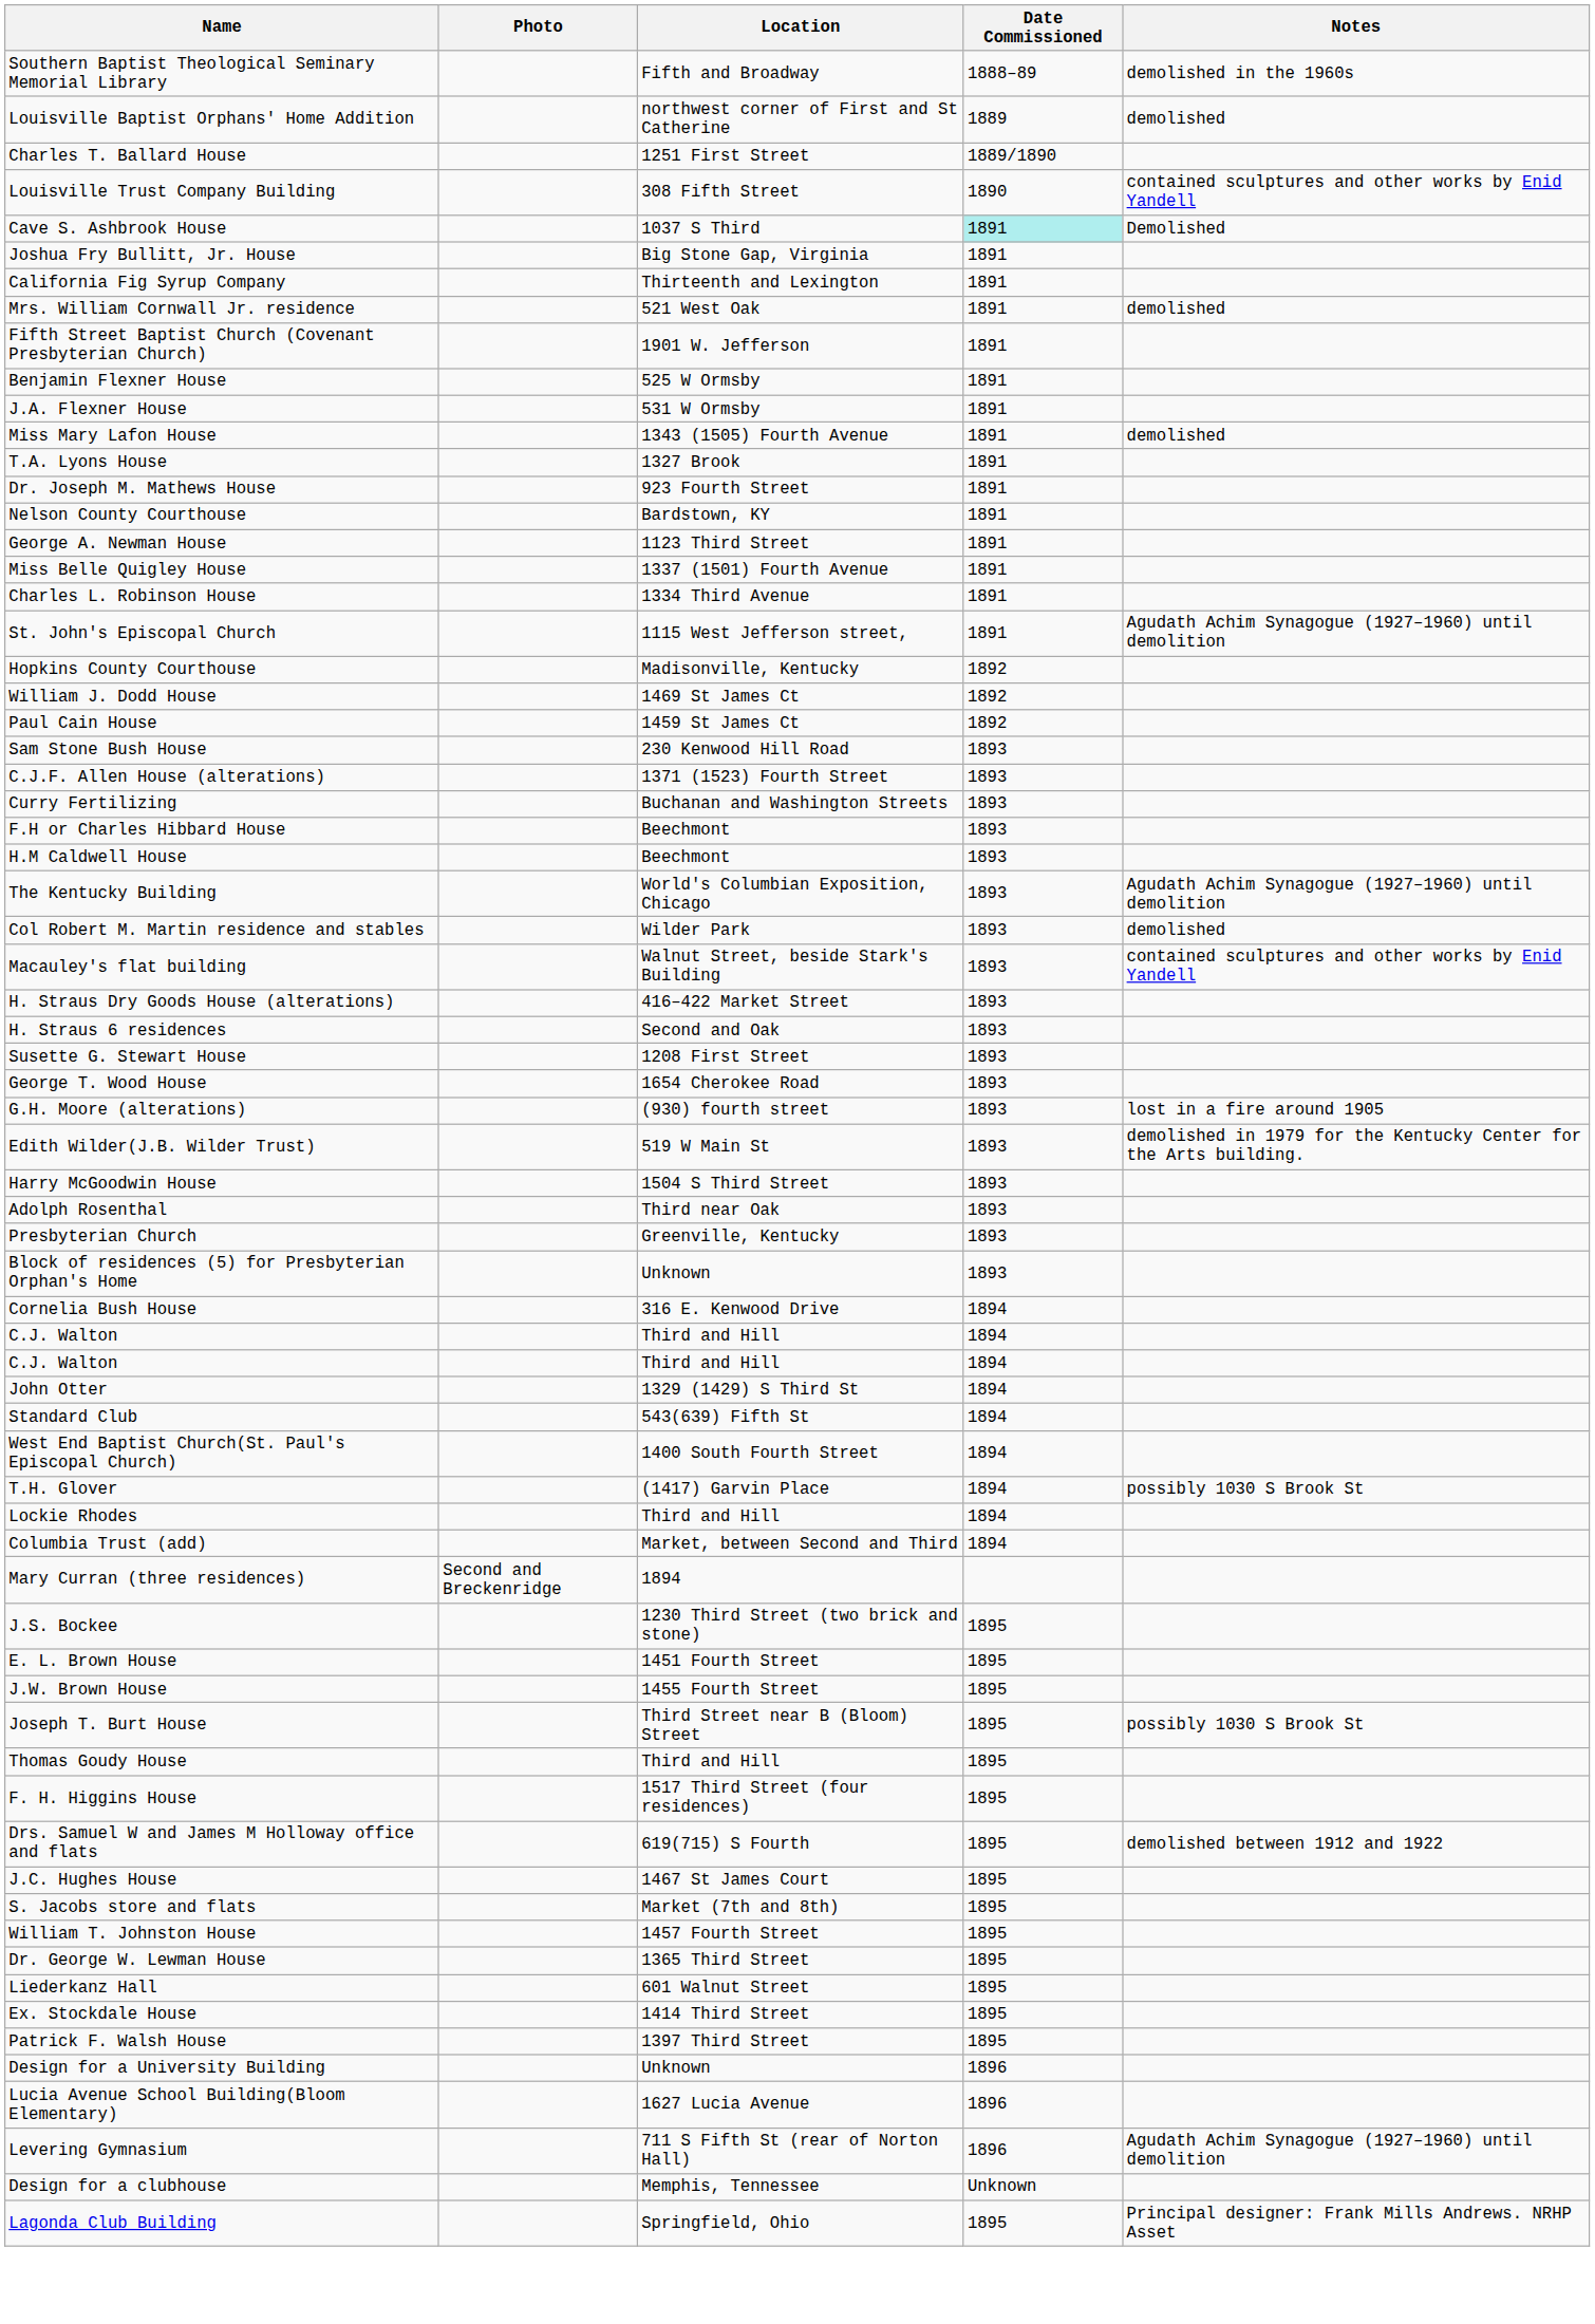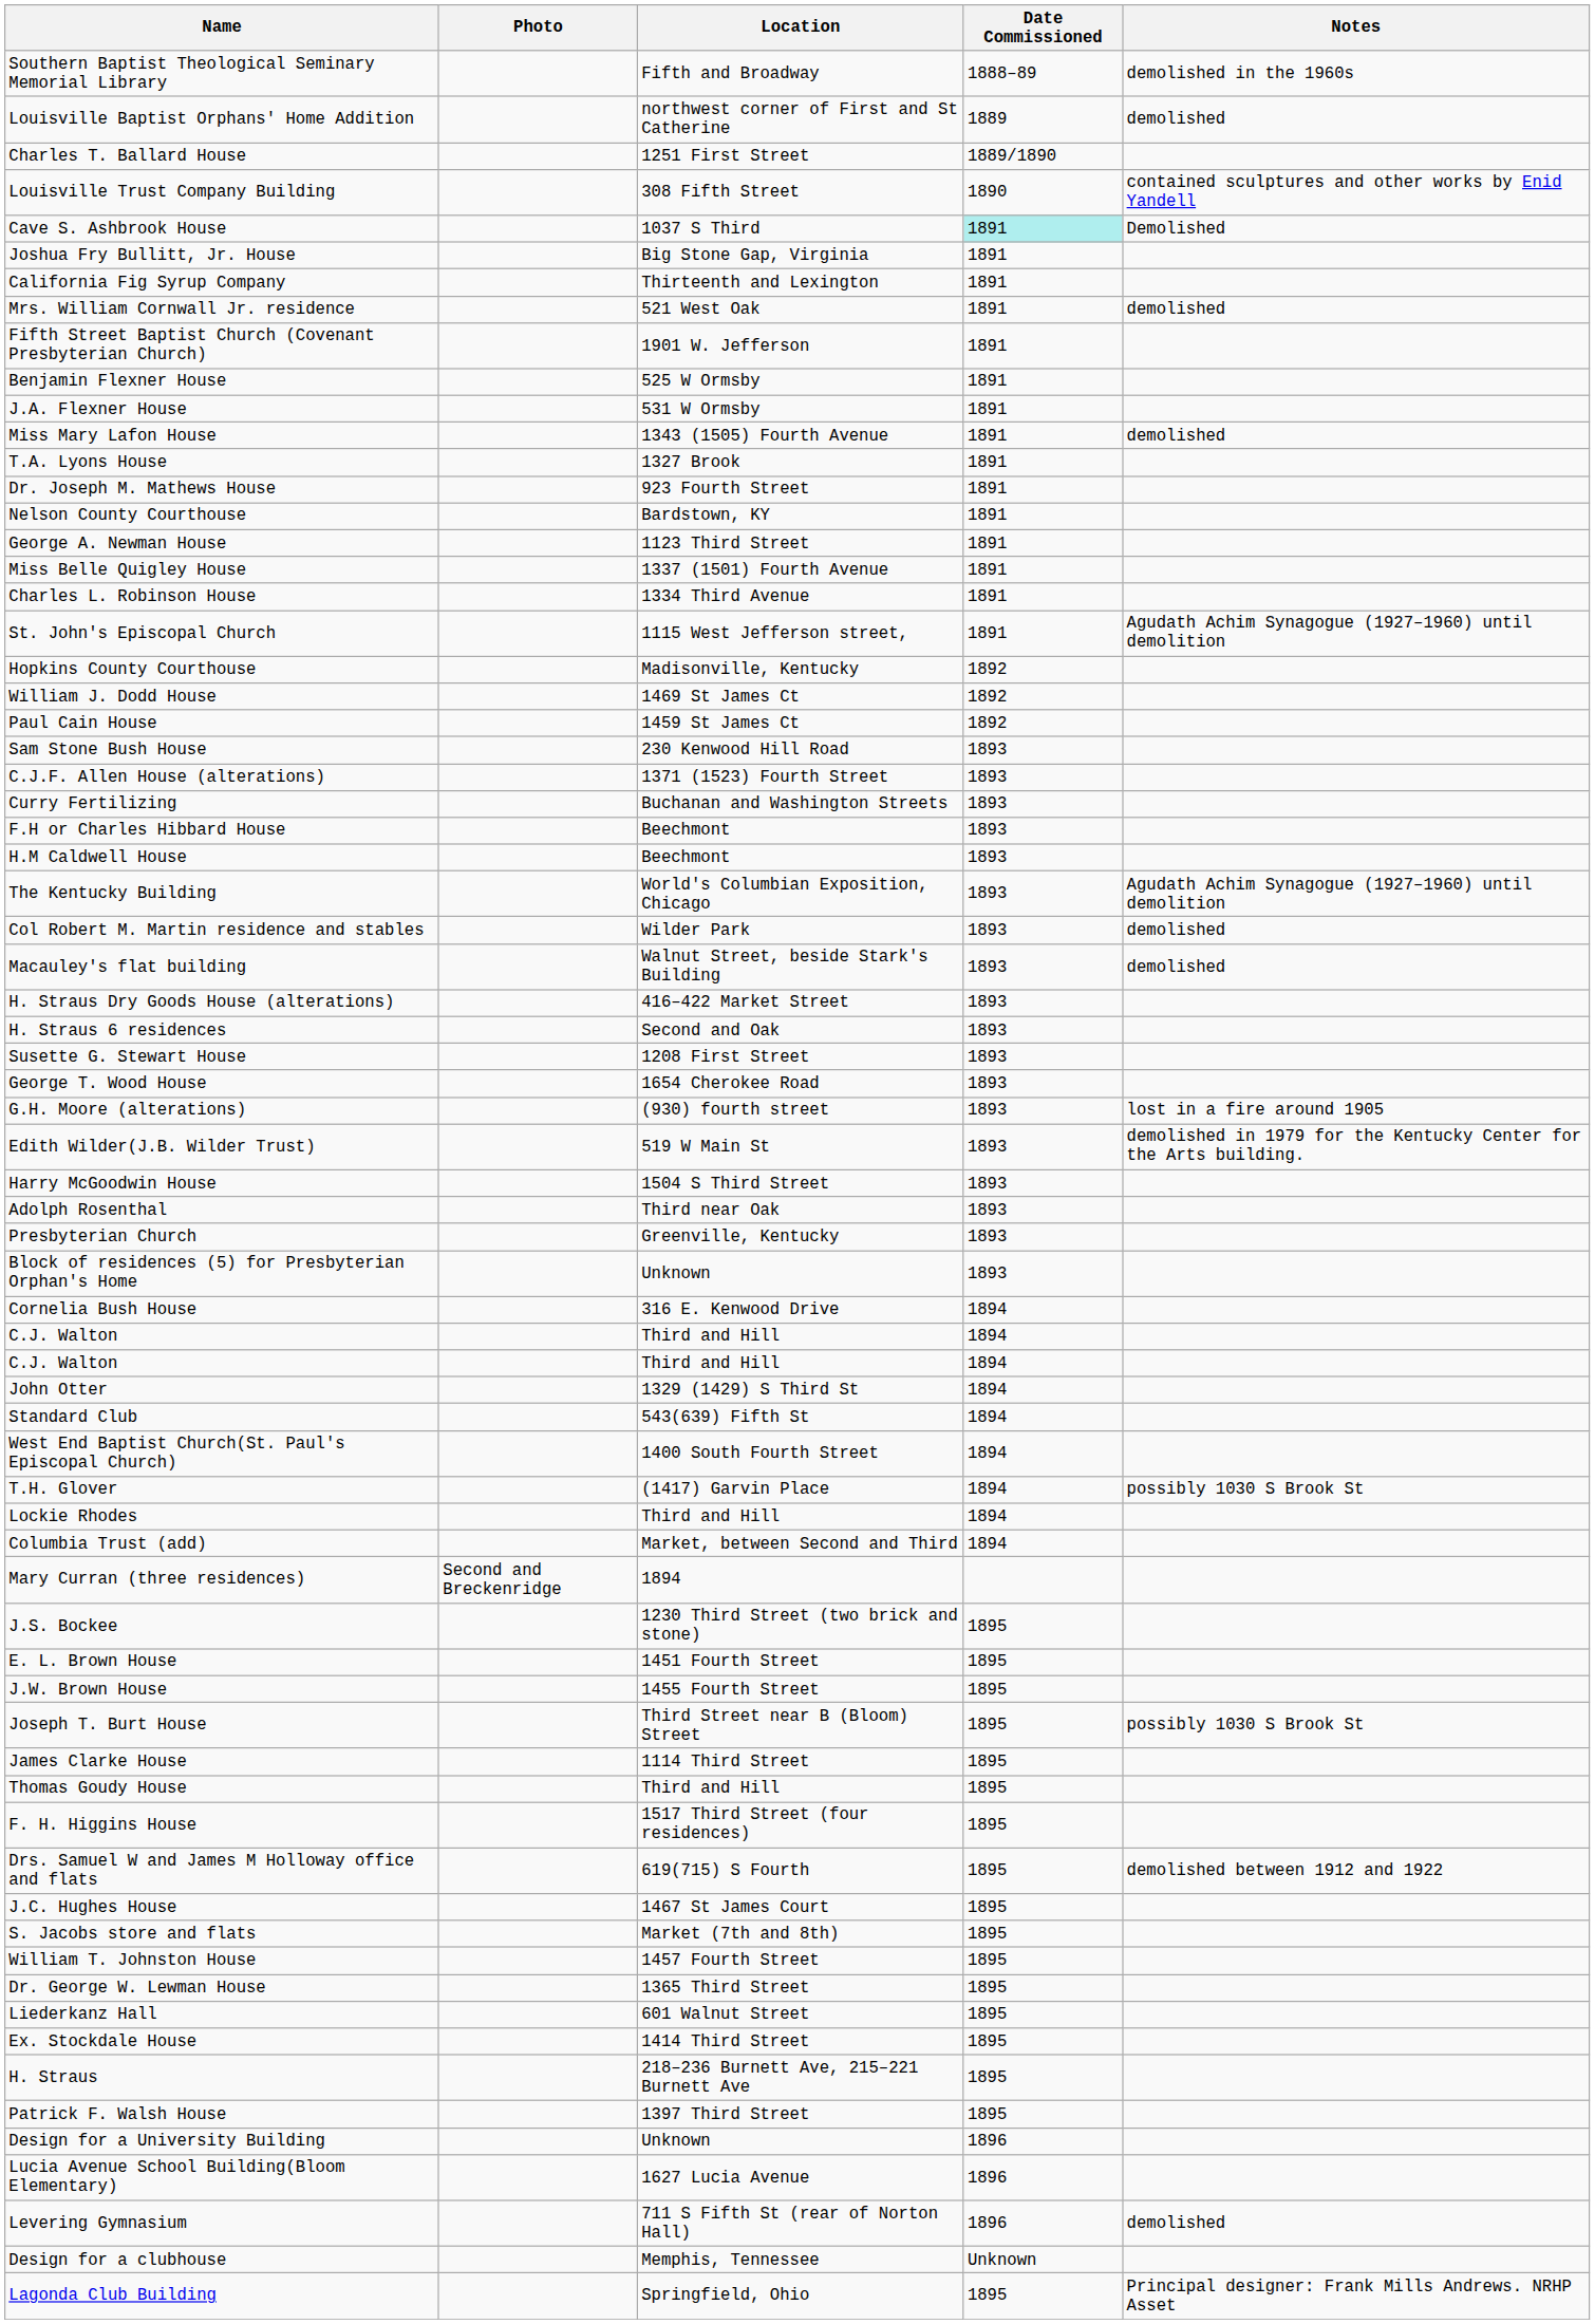Macauley's flat building | Notes: contained sculptures and other works by Enid Yandell -> demolished
+ row: James Clarke House | 1114 Third Street | 1895
+ row: H. Straus | 218–236 Burnett Ave, 215–221 Burnett Ave | 1895
Levering Gymnasium | Notes: Agudath Achim Synagogue (1927–1960) until demolition -> demolished
